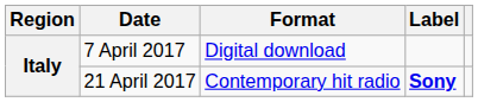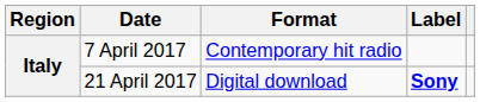7 April 2017 | Format: Digital download -> Contemporary hit radio
21 April 2017 | Format: Contemporary hit radio -> Digital download
